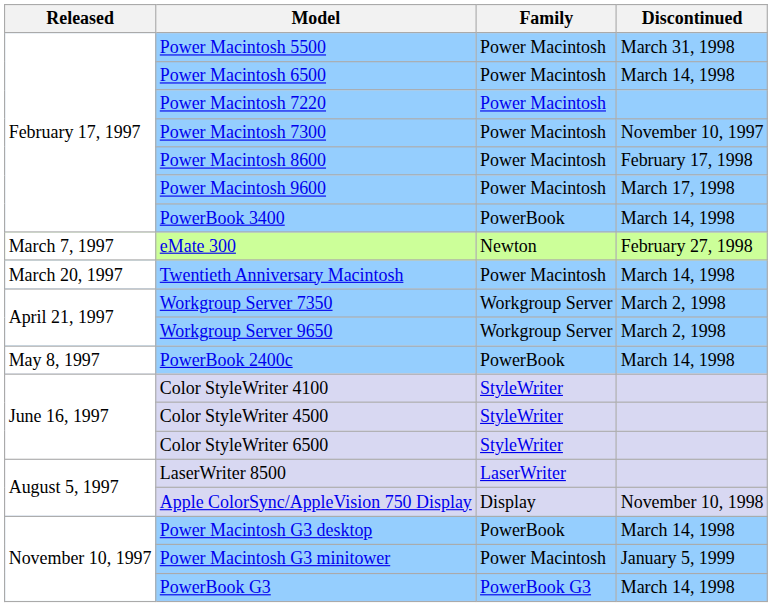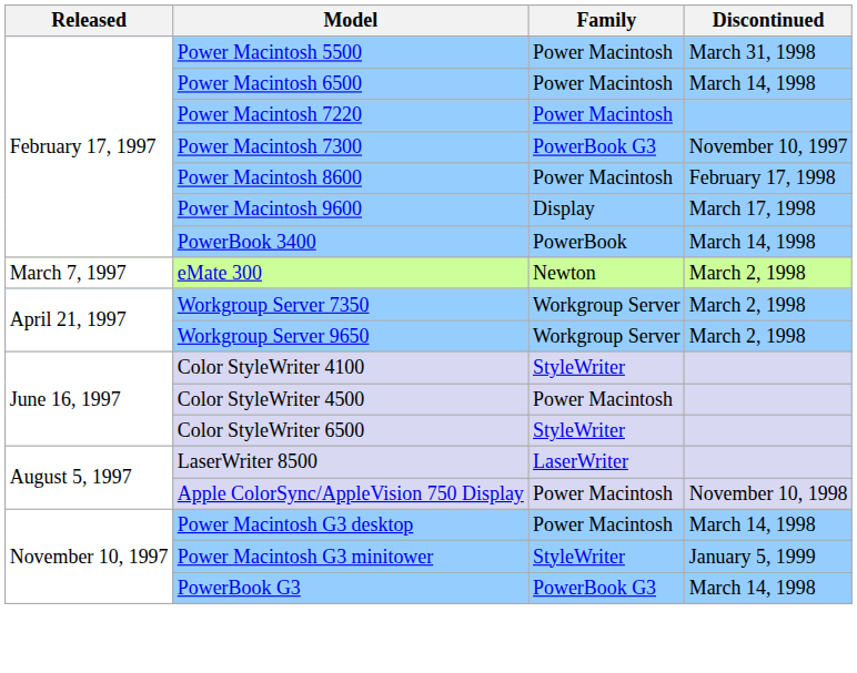Power Macintosh 7300 | Family: Power Macintosh -> PowerBook G3
Power Macintosh 9600 | Family: Power Macintosh -> Display
eMate 300 | Discontinued: February 27, 1998 -> March 2, 1998
- row: March 20, 1997 | Twentieth Anniversary Macintosh | Power Macintosh | March 14, 1998
- row: May 8, 1997 | PowerBook 2400c | PowerBook | March 14, 1998
Color StyleWriter 4500 | Family: StyleWriter -> Power Macintosh
Apple ColorSync/AppleVision 750 Display | Family: Display -> Power Macintosh
Power Macintosh G3 desktop | Family: PowerBook -> Power Macintosh
Power Macintosh G3 minitower | Family: Power Macintosh -> StyleWriter
